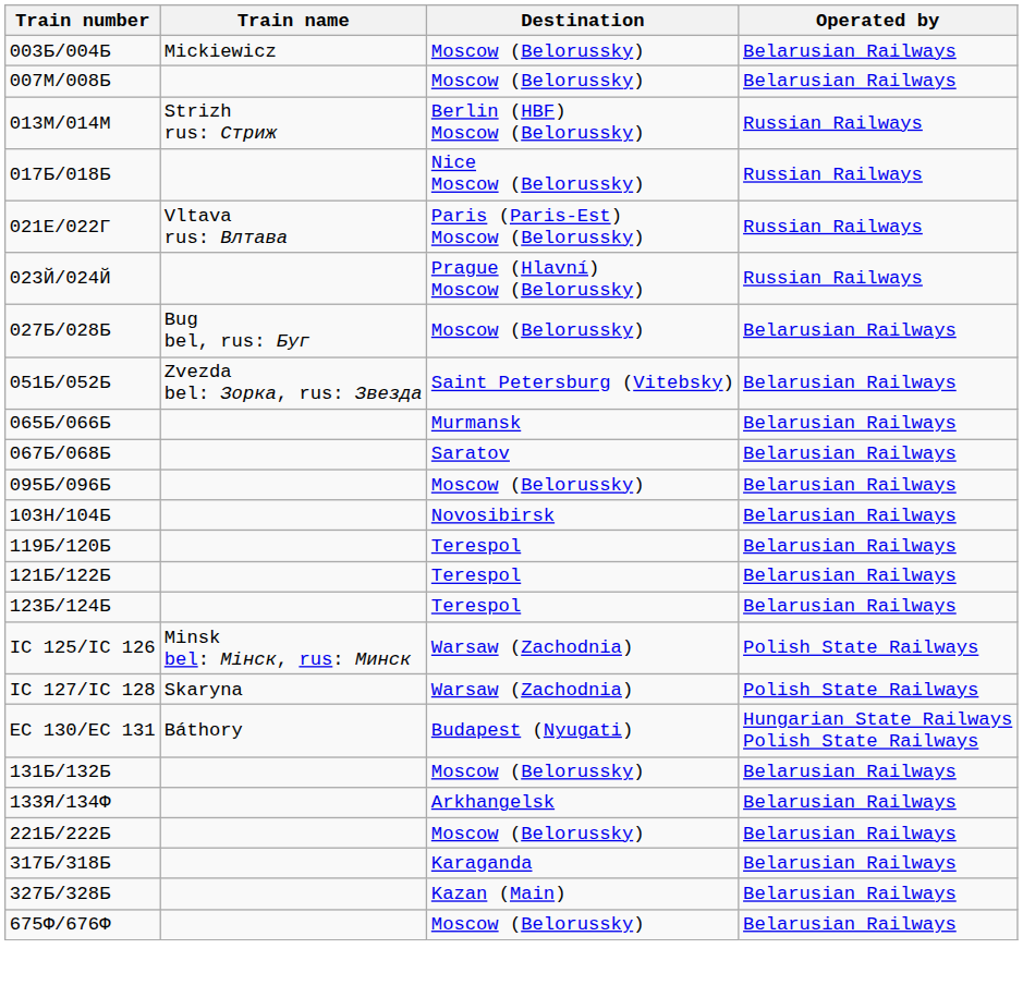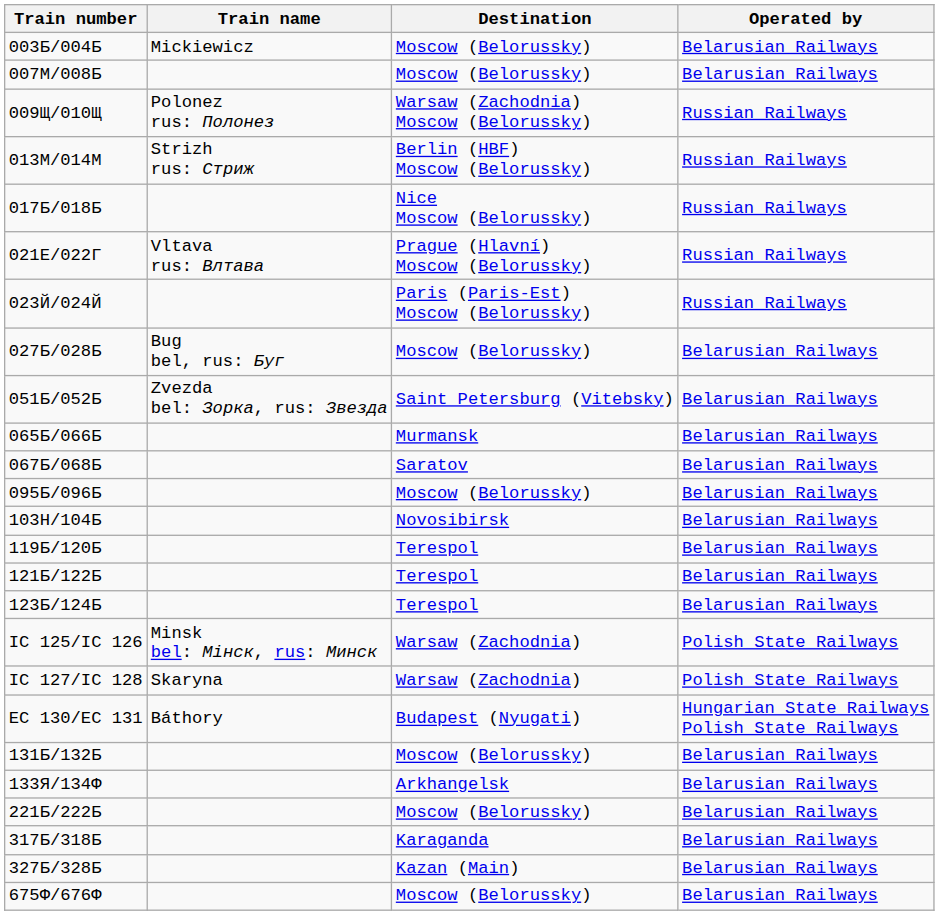+ row: 009Щ/010Щ | Polonez rus: Полонез | Warsaw (Zachodnia) Moscow (Belorussky) | Russian Railways
021Е/022Г | Destination: Paris (Paris-Est) Moscow (Belorussky) -> Prague (Hlavní) Moscow (Belorussky)
023Й/024Й | Destination: Prague (Hlavní) Moscow (Belorussky) -> Paris (Paris-Est) Moscow (Belorussky)
